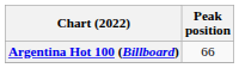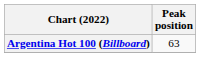Argentina Hot 100 (Billboard) | Peak position: 66 -> 63
